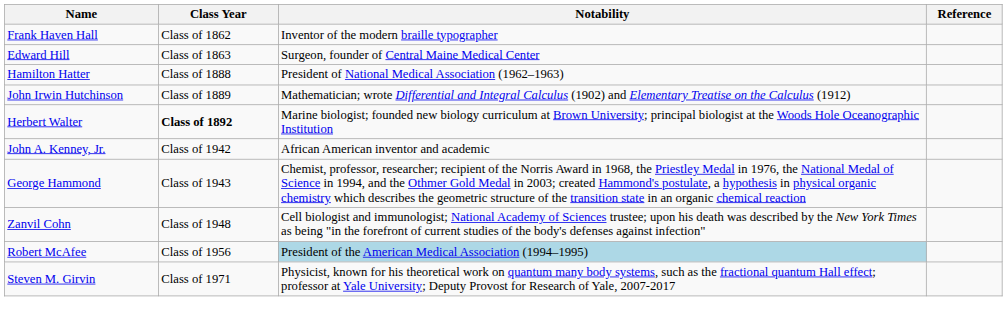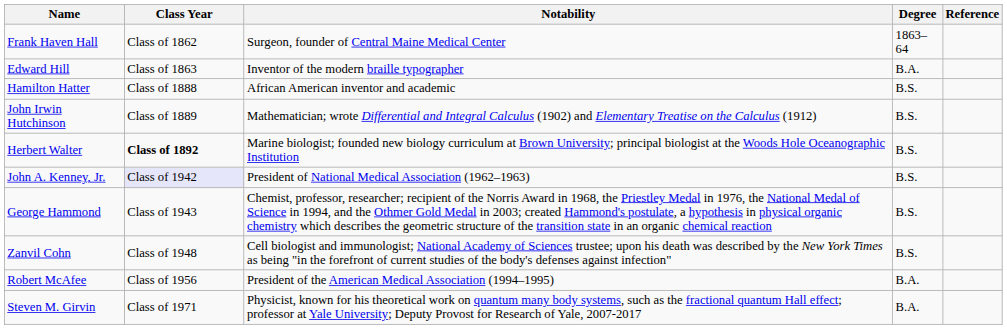+ column: Degree | 1863–64 | B.A. | B.S. | B.S. | B.S. | B.S. | B.S. | B.S. | B.A. | B.A.
Frank Haven Hall | Notability: Inventor of the modern braille typographer -> Surgeon, founder of Central Maine Medical Center
Edward Hill | Notability: Surgeon, founder of Central Maine Medical Center -> Inventor of the modern braille typographer
Hamilton Hatter | Notability: President of National Medical Association (1962–1963) -> African American inventor and academic
John A. Kenney, Jr. | Class Year: no background -> lavender background
John A. Kenney, Jr. | Notability: African American inventor and academic -> President of National Medical Association (1962–1963)
Robert McAfee | Notability: lightblue background -> no background
